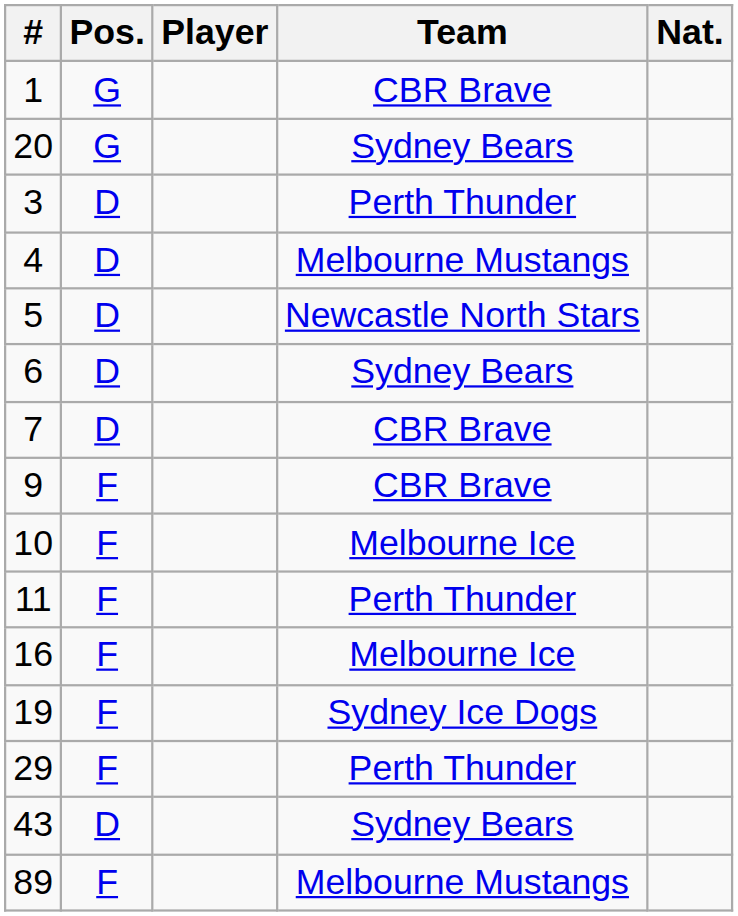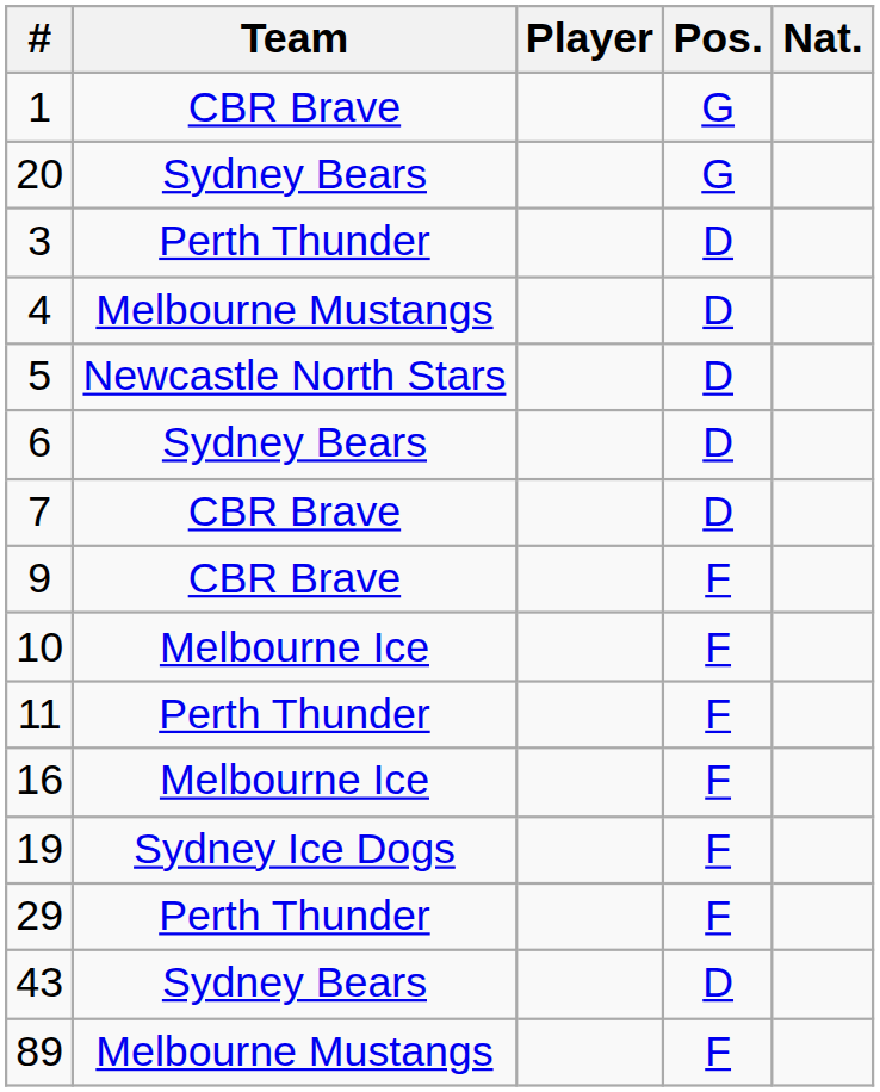columns swapped: Pos. <-> Team
